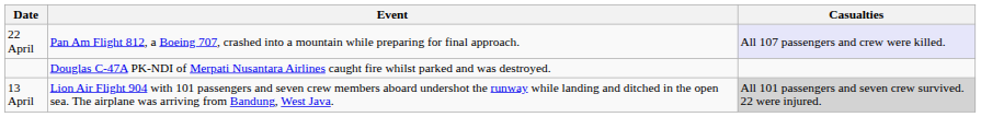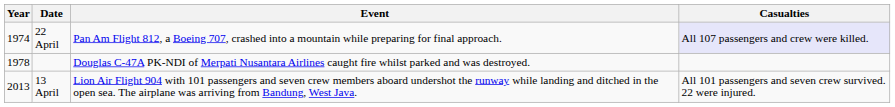+ column: Year | 1974 | 1978 | 2013
13 April | Casualties: lightgrey background -> no background
